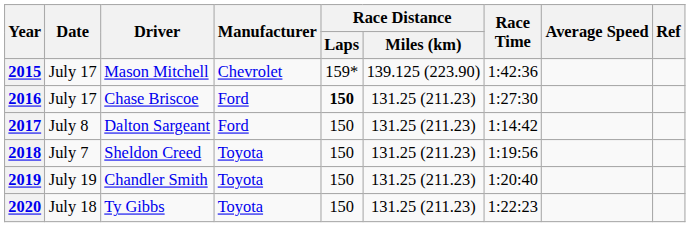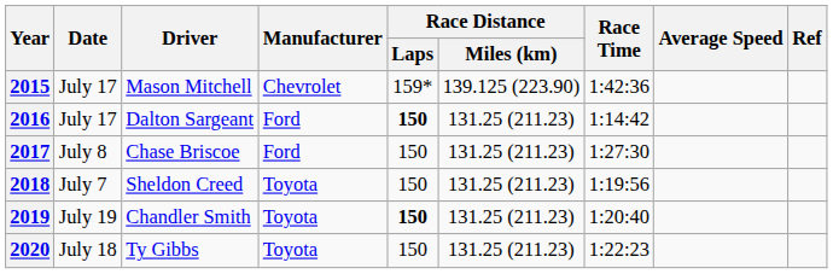2016 | Driver: Chase Briscoe -> Dalton Sargeant
2016 | Race Time: 1:27:30 -> 1:14:42
2017 | Driver: Dalton Sargeant -> Chase Briscoe
2017 | Race Time: 1:14:42 -> 1:27:30
2019 | Race Distance / Laps: normal -> bold
